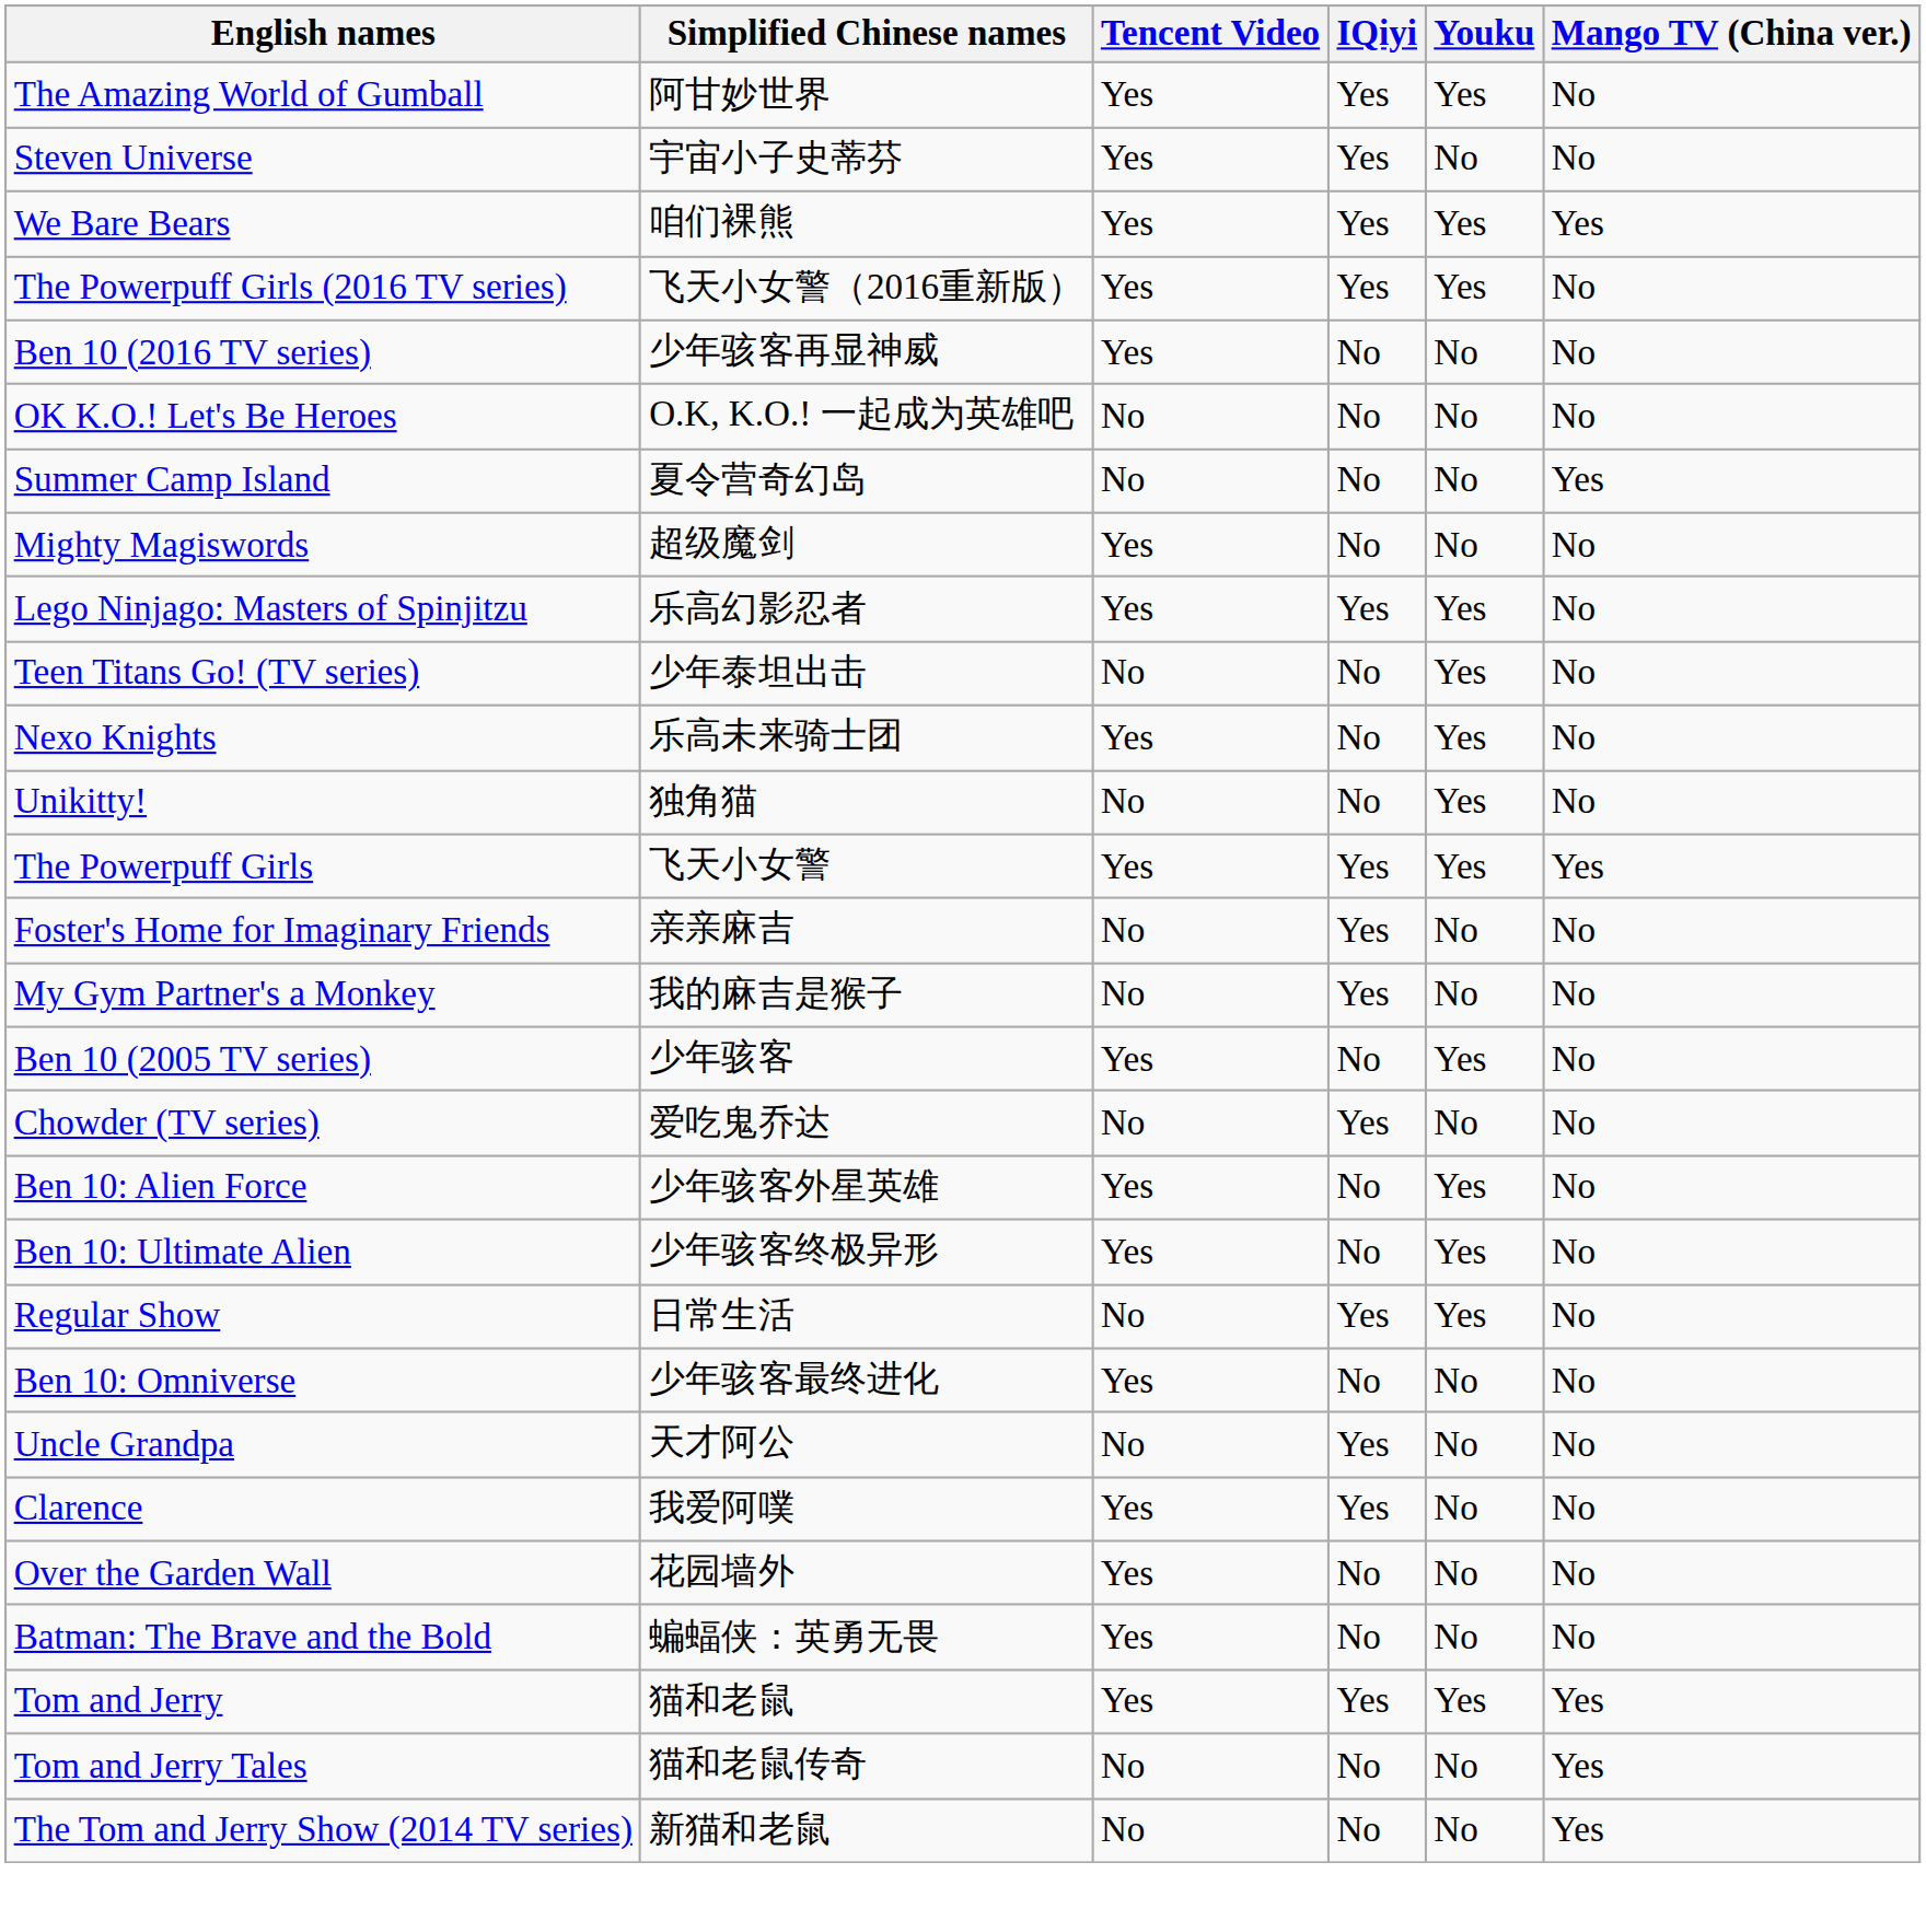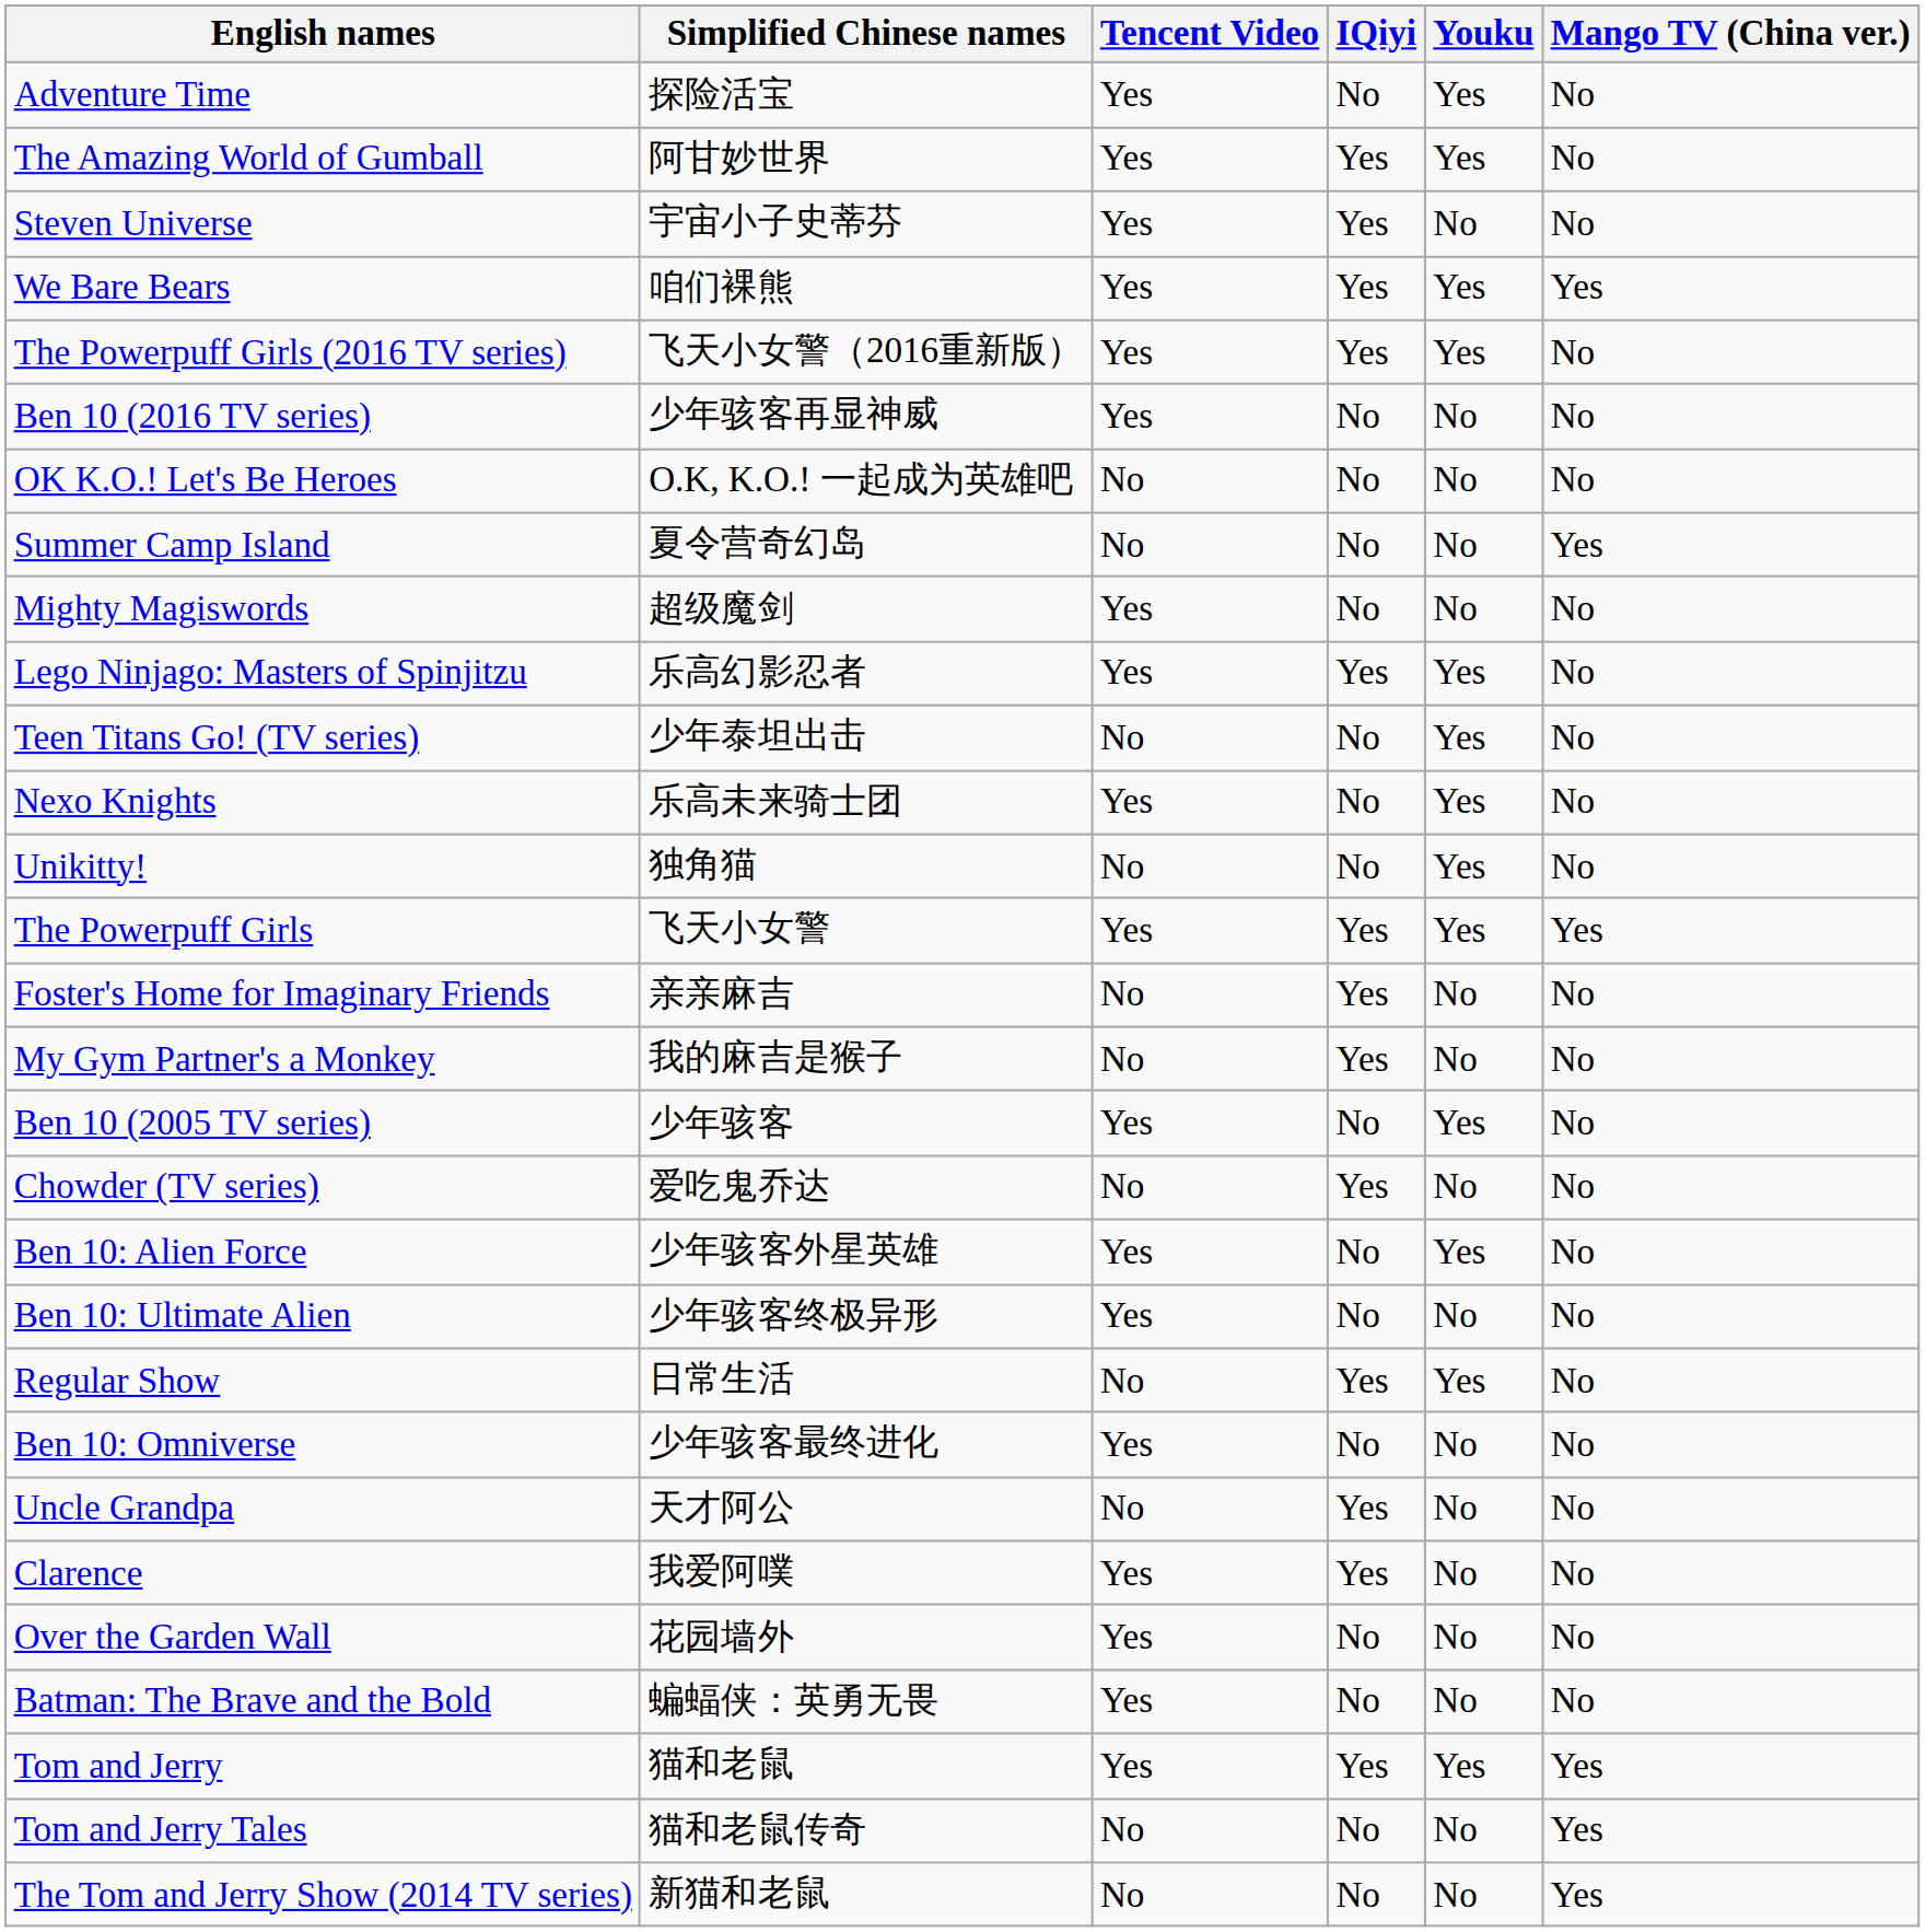+ row: Adventure Time | 探险活宝 | Yes | No | Yes | No
Ben 10: Ultimate Alien | Youku: Yes -> No
